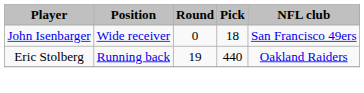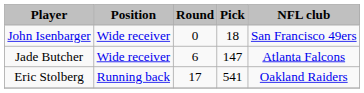+ row: Jade Butcher | Wide receiver | 6 | 147 | Atlanta Falcons
Eric Stolberg | Round: 19 -> 17
Eric Stolberg | Pick: 440 -> 541
